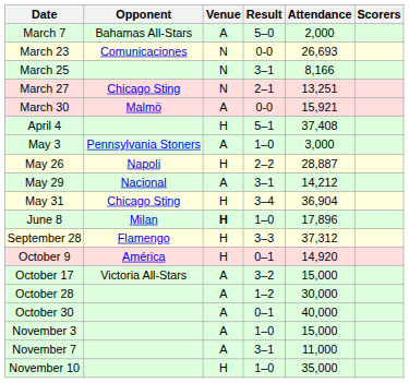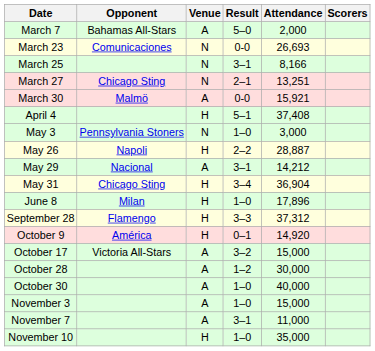May 3 | Venue: A -> N
June 8 | Venue: bold -> normal
October 30 | Result: 0–1 -> 1–0
